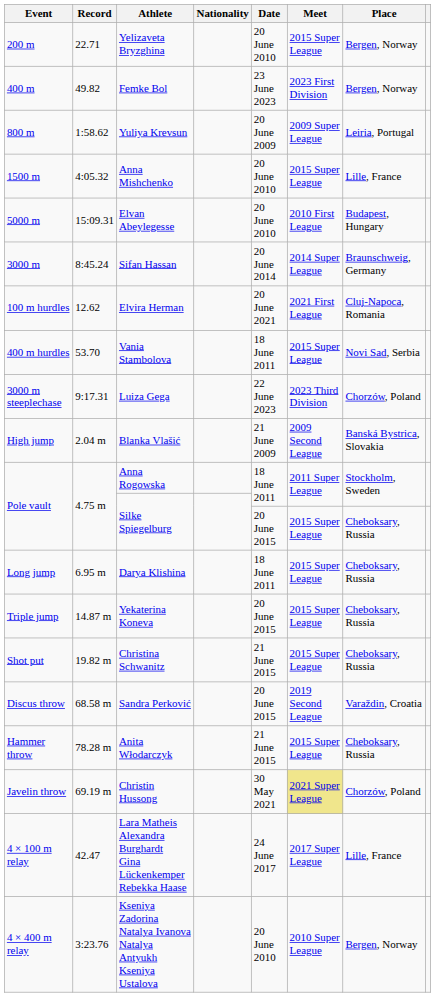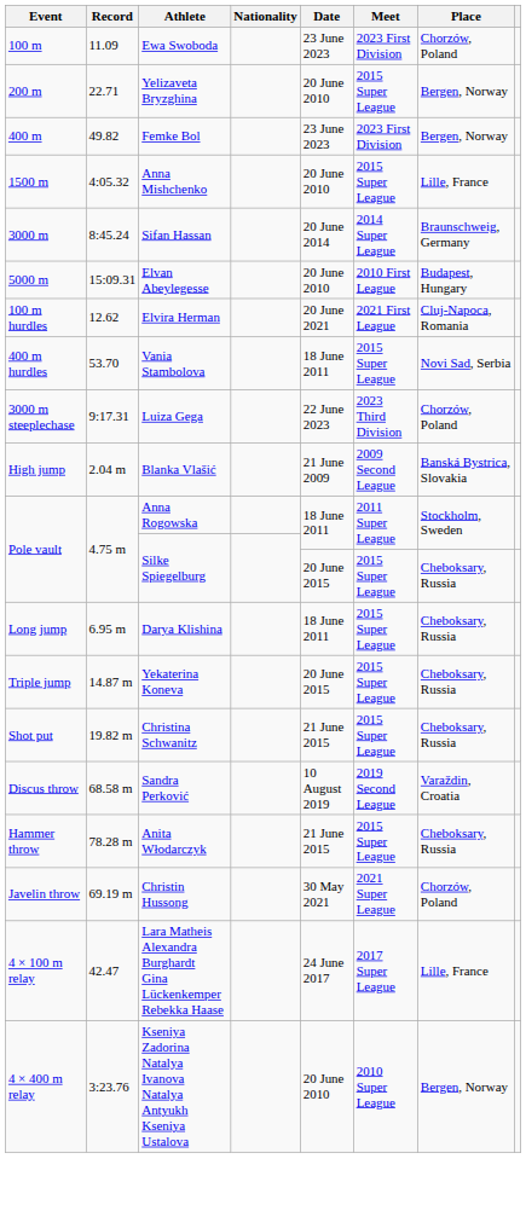+ row: 100 m | 11.09 | Ewa Swoboda | 23 June 2023 | 2023 First Division | Chorzów, Poland
- row: 800 m | 1:58.62 | Yuliya Krevsun | 20 June 2009 | 2009 Super League | Leiria, Portugal
rows swapped: Sifan Hassan <-> Elvan Abeylegesse
Sandra Perković | Date: 20 June 2015 -> 10 August 2019
Christin Hussong | Meet: khaki background -> no background
